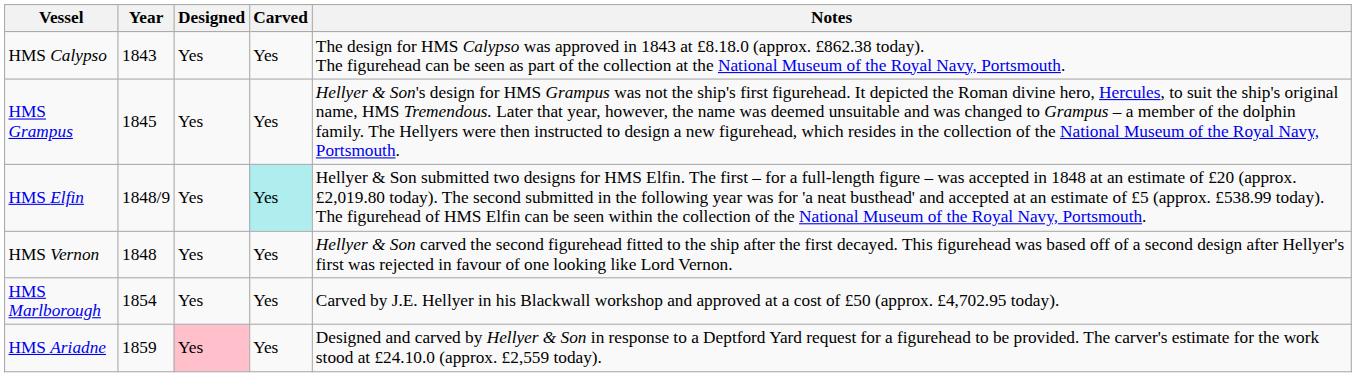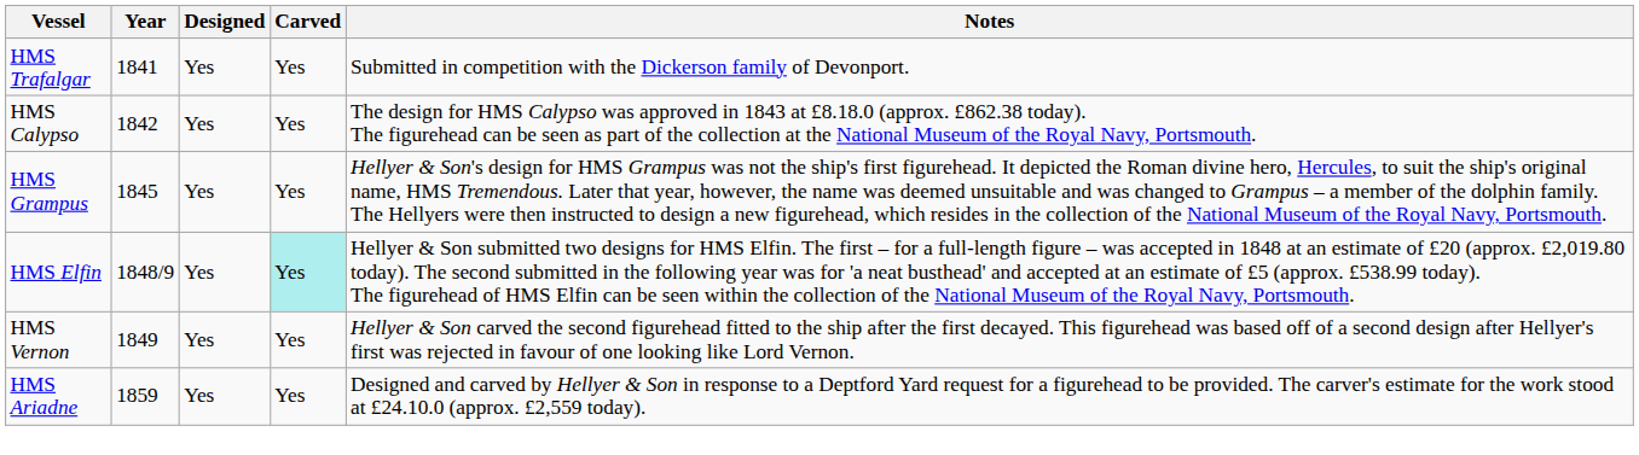+ row: HMS Trafalgar | 1841 | Yes | Yes | Submitted in competition with the Dickerson family of Devonport.
HMS Calypso | Year: 1843 -> 1842
HMS Vernon | Year: 1848 -> 1849
- row: HMS Marlborough | 1854 | Yes | Yes | Carved by J.E. Hellyer in his Blackwall workshop and approved at a cost of £50 (approx. £4,702.95 today).
HMS Ariadne | Designed: pink background -> no background
